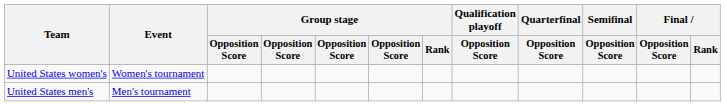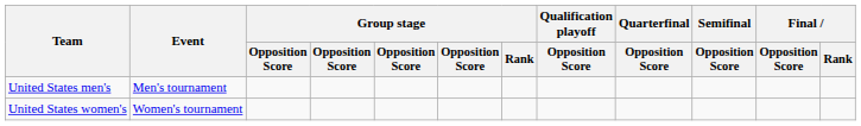rows swapped: United States men's <-> United States women's
